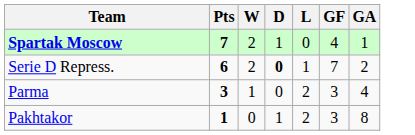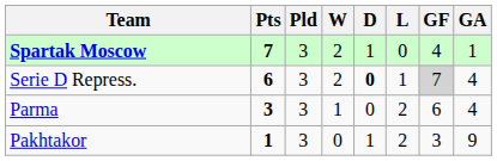+ column: Pld | 3 | 3 | 3 | 3
Serie D Repress. | GF: no background -> lightgrey background
Serie D Repress. | GA: 2 -> 4
Parma | GF: 3 -> 6
Pakhtakor | GA: 8 -> 9
